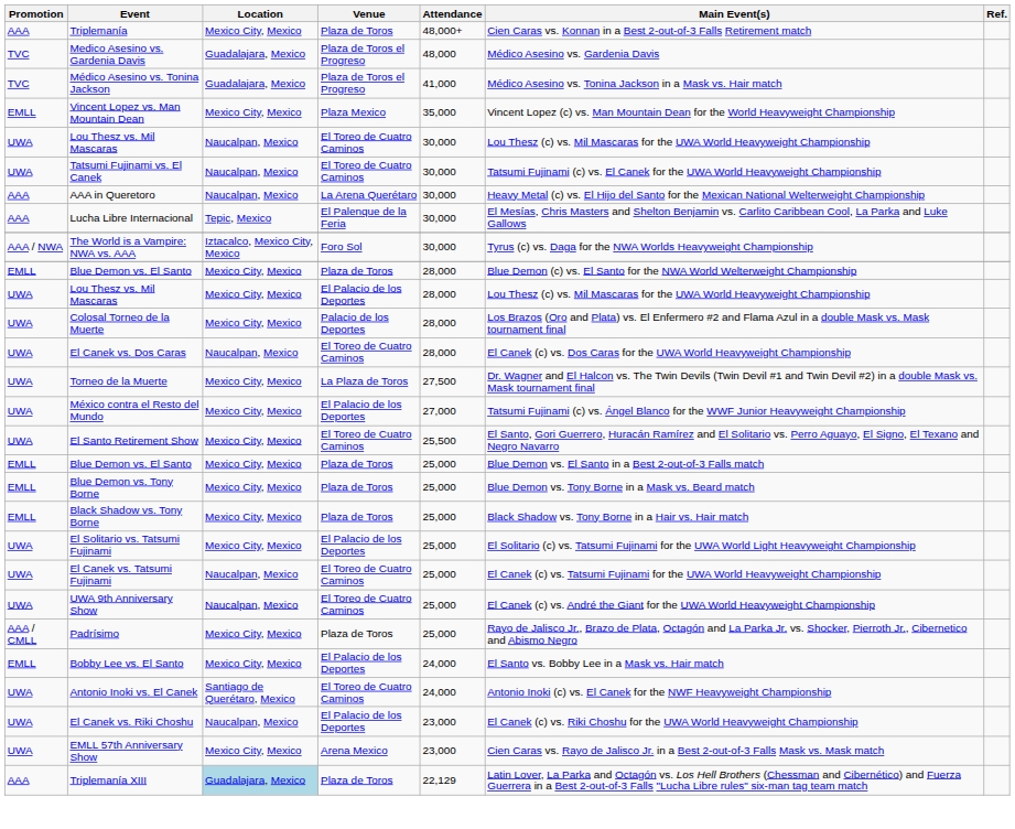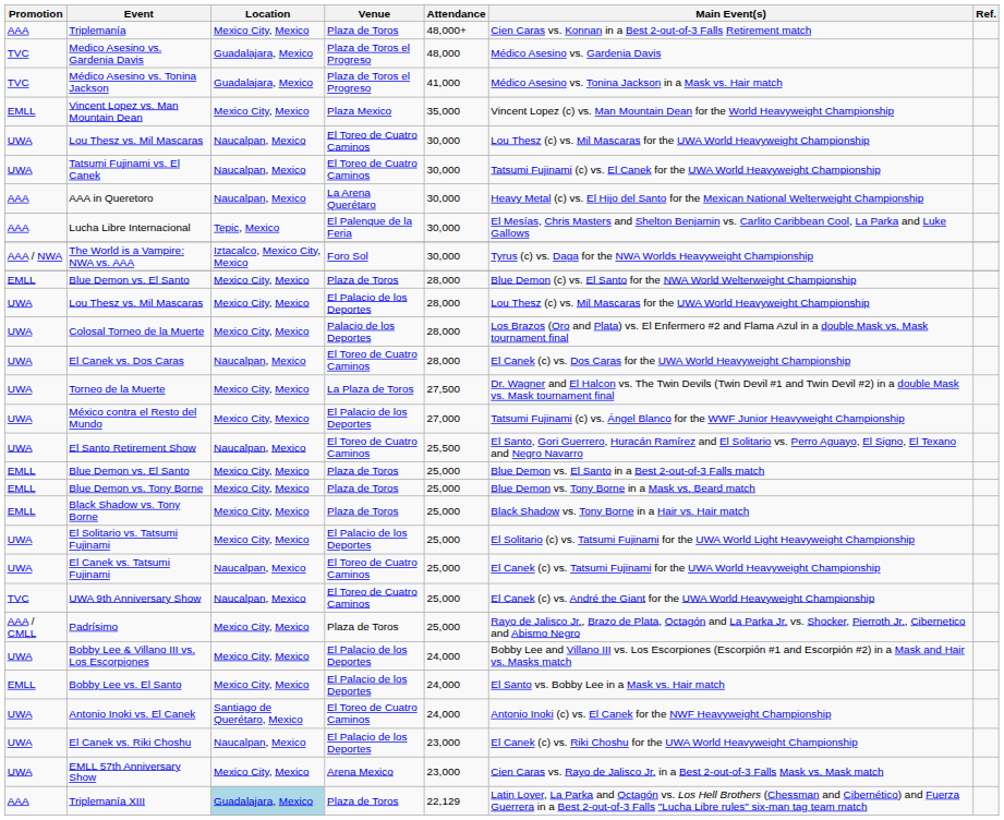El Santo Retirement Show | Location: Mexico City, Mexico -> Naucalpan, Mexico
UWA 9th Anniversary Show | Promotion: UWA -> TVC
+ row: UWA | Bobby Lee & Villano III vs. Los Escorpiones | Mexico City, Mexico | El Palacio de los Deportes | 24,000 | Bobby Lee and Villano III vs. Los Escorpiones (Escorpión #1 and Escorpión #2) in a Mask and Hair vs. Masks match
